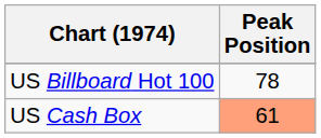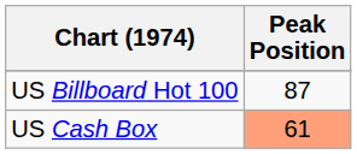US Billboard Hot 100 | Peak Position: 78 -> 87
